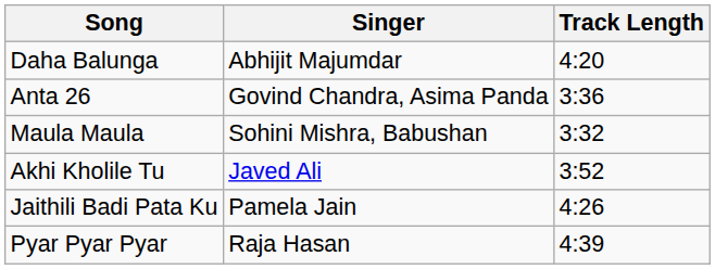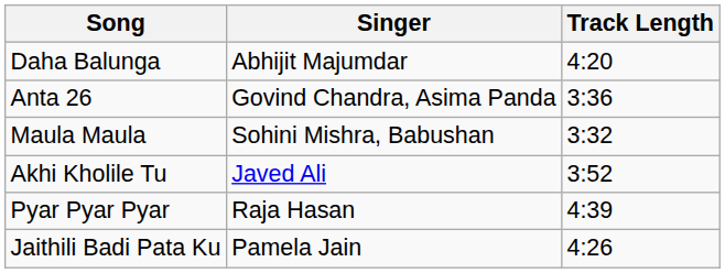rows swapped: Jaithili Badi Pata Ku <-> Pyar Pyar Pyar
